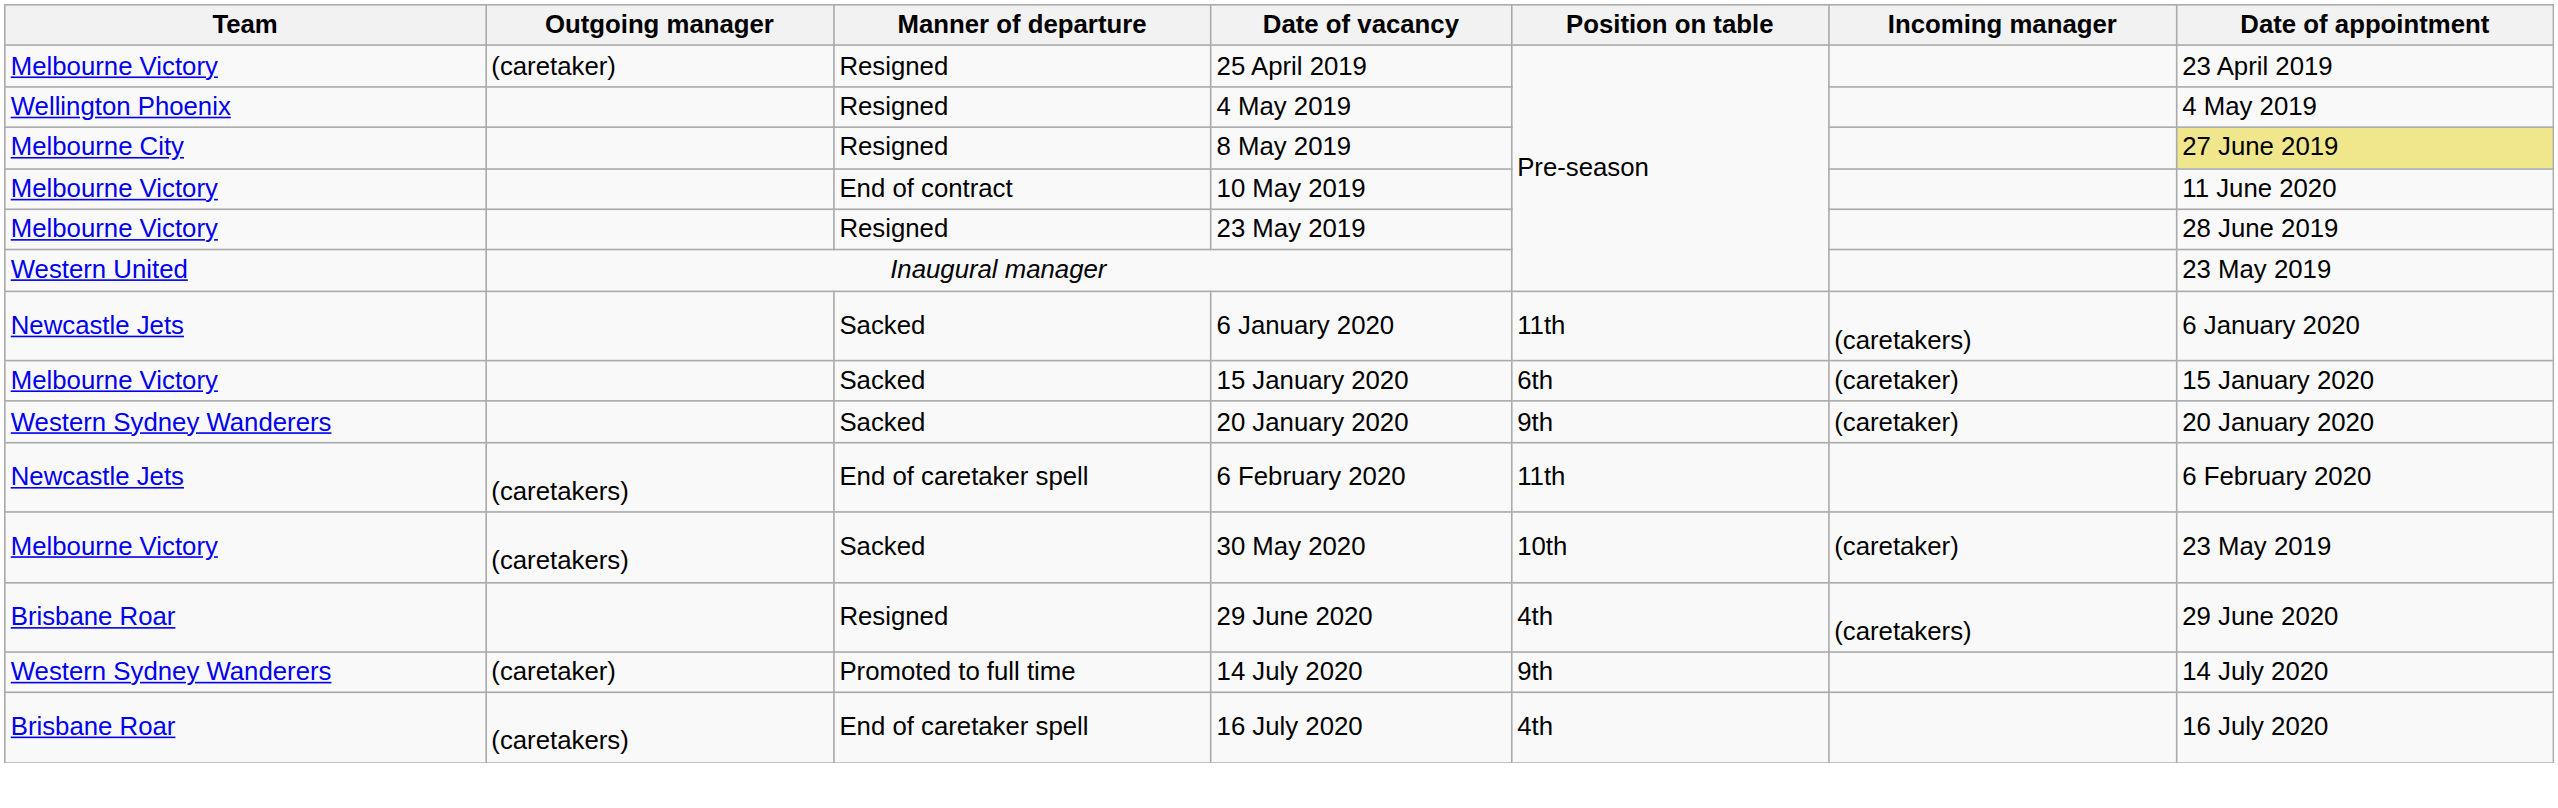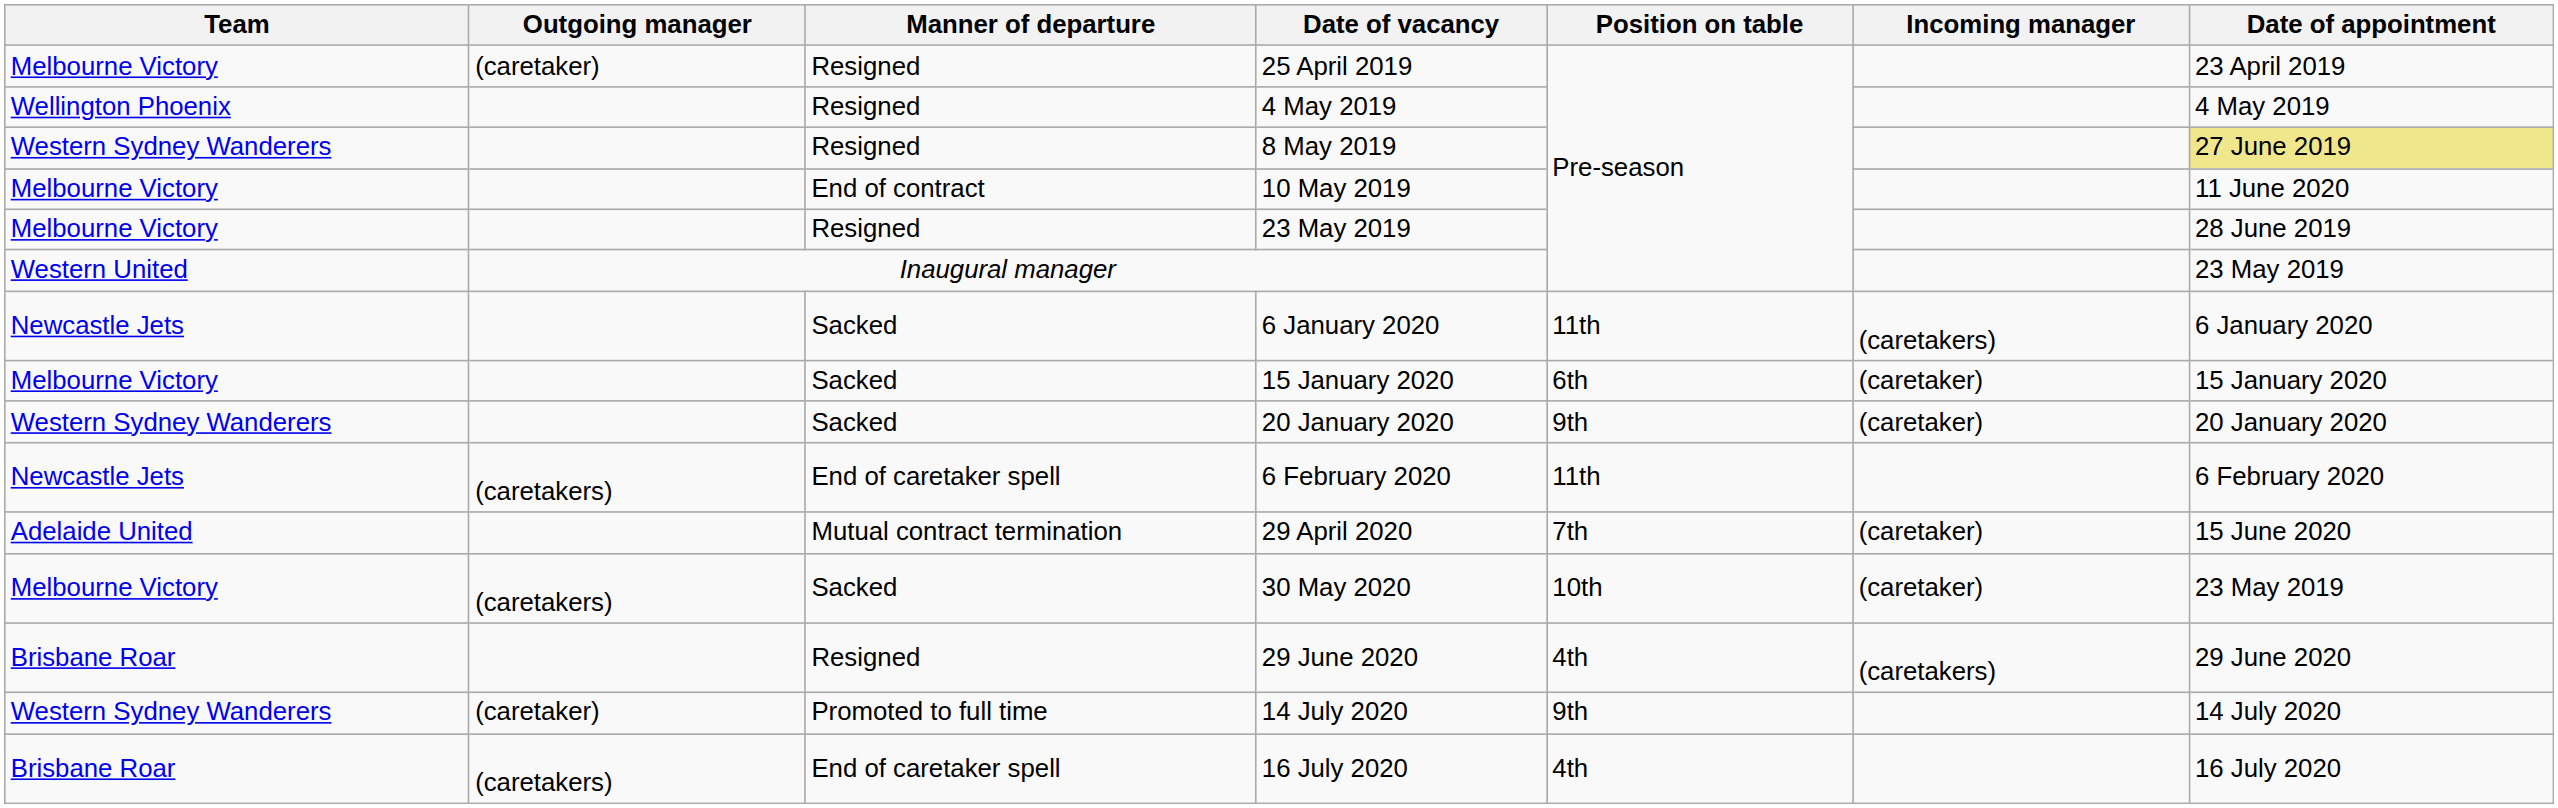8 May 2019 | Team: Melbourne City -> Western Sydney Wanderers
+ row: Adelaide United | Mutual contract termination | 29 April 2020 | 7th | (caretaker) | 15 June 2020
